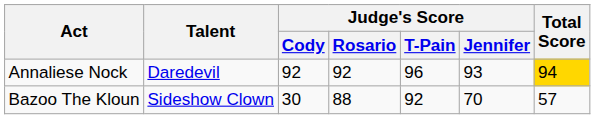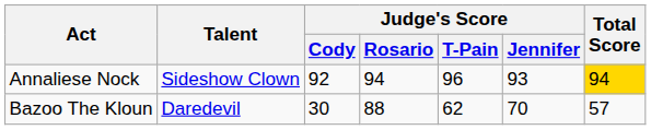Annaliese Nock | Talent: Daredevil -> Sideshow Clown
Annaliese Nock | Judge's Score / Rosario: 92 -> 94
Bazoo The Kloun | Talent: Sideshow Clown -> Daredevil
Bazoo The Kloun | Judge's Score / T-Pain: 92 -> 62
